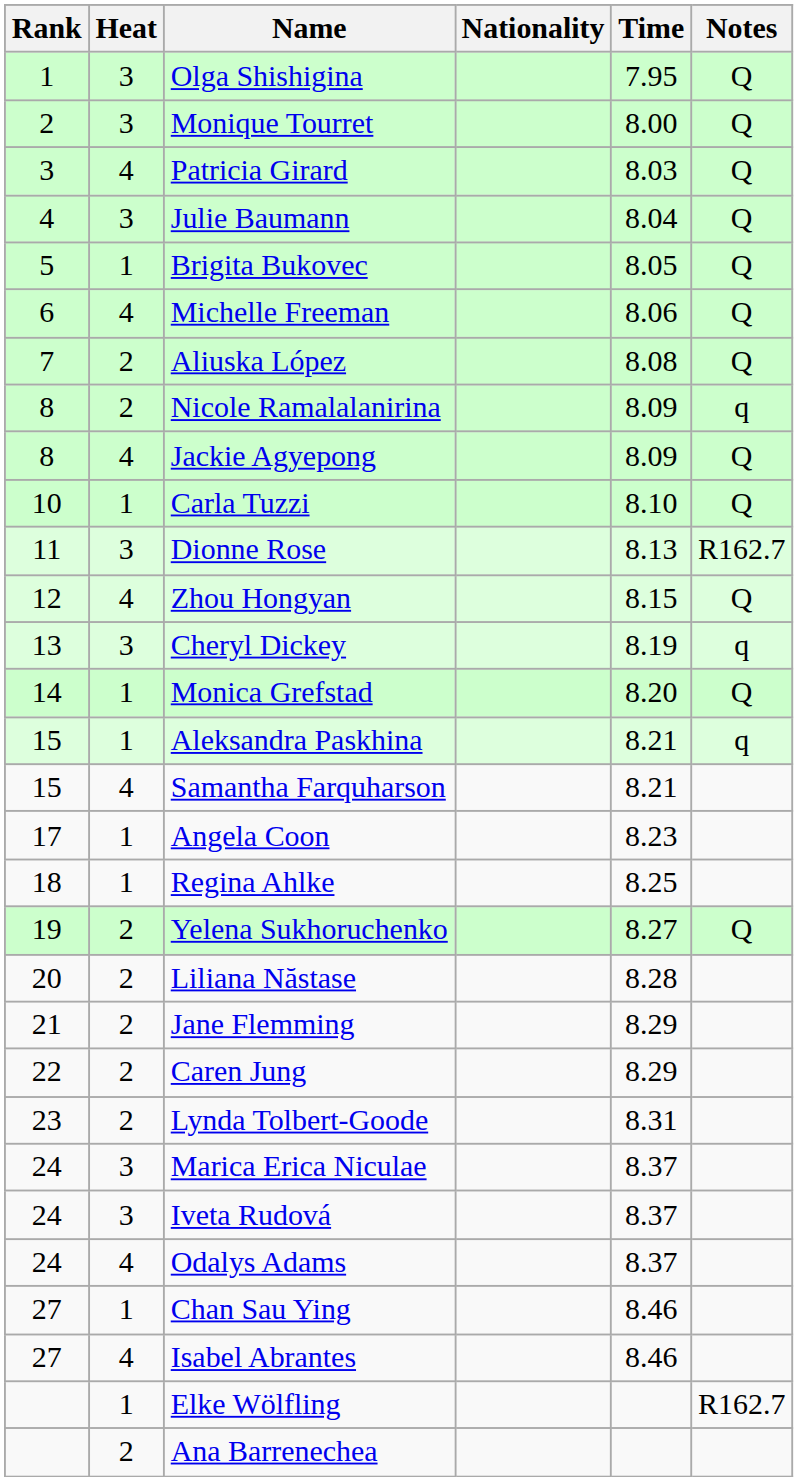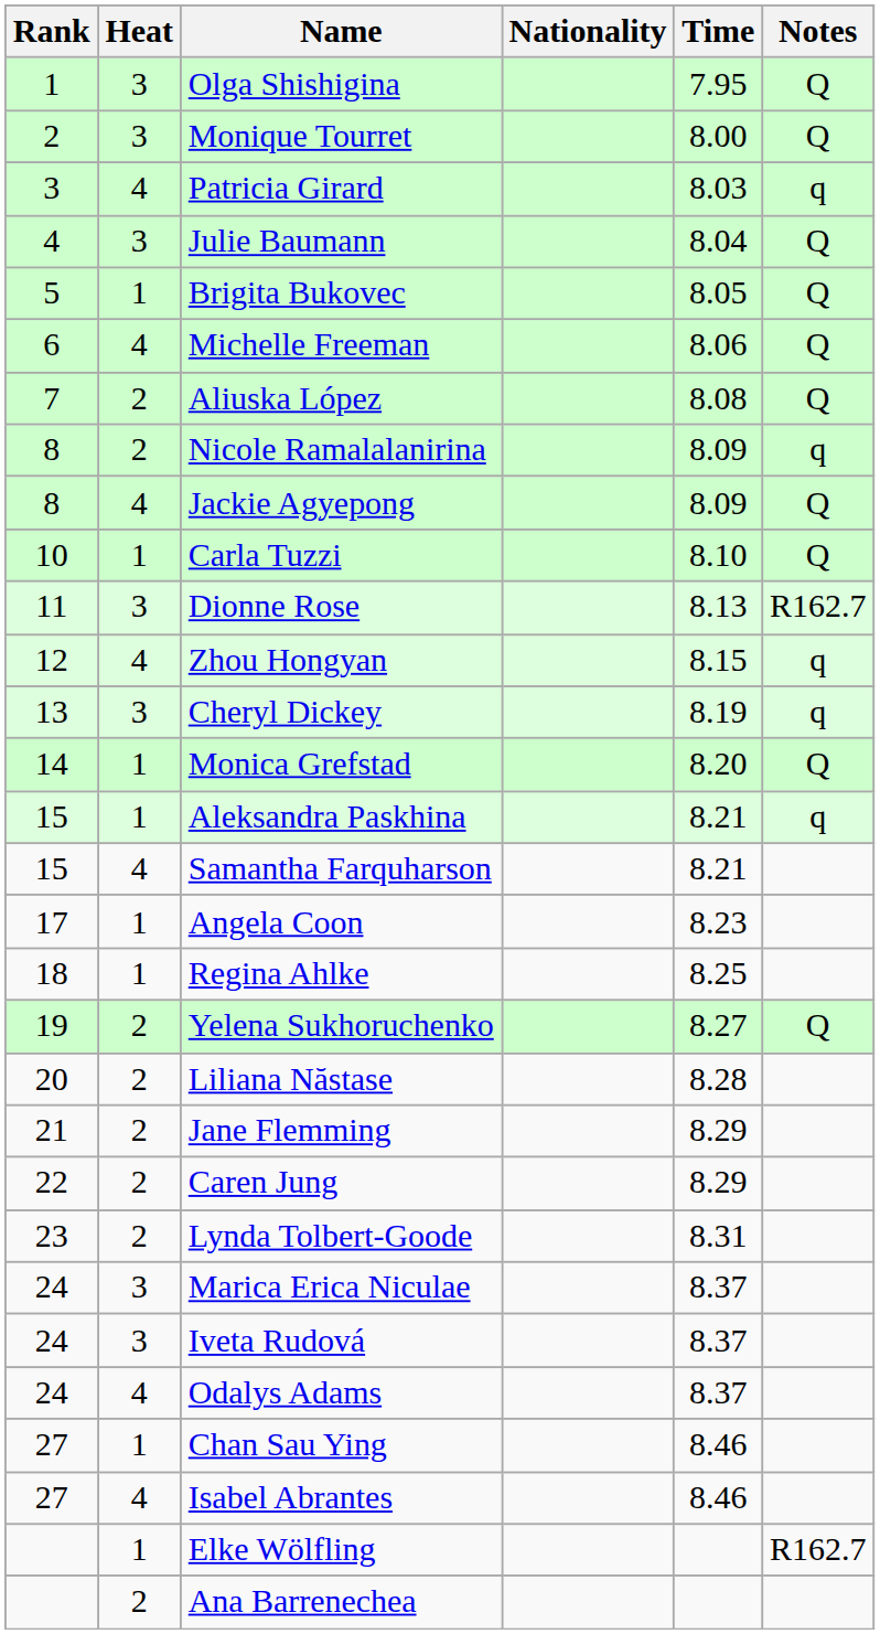Patricia Girard | Notes: Q -> q
Zhou Hongyan | Notes: Q -> q
